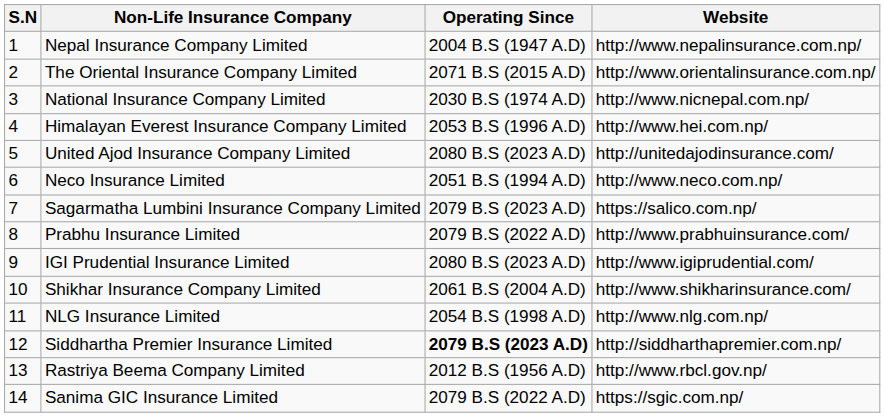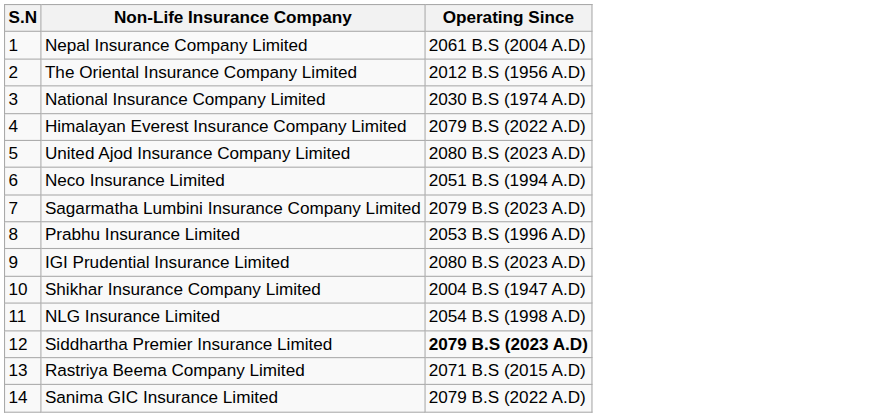- column: Website | http://www.nepalinsurance.com.np/ | http://www.orientalinsurance.com.np/ | http://www.nicnepal.com.np/ | http://www.hei.com.np/ | http://unitedajodinsurance.com/ | http://www.neco.com.np/ | https://salico.com.np/ | http://www.prabhuinsurance.com/ | http://www.igiprudential.com/ | http://www.shikharinsurance.com/ | http://www.nlg.com.np/ | http://siddharthapremier.com.np/ | http://www.rbcl.gov.np/ | https://sgic.com.np/
Nepal Insurance Company Limited | Operating Since: 2004 B.S (1947 A.D) -> 2061 B.S (2004 A.D)
The Oriental Insurance Company Limited | Operating Since: 2071 B.S (2015 A.D) -> 2012 B.S (1956 A.D)
Himalayan Everest Insurance Company Limited | Operating Since: 2053 B.S (1996 A.D) -> 2079 B.S (2022 A.D)
Prabhu Insurance Limited | Operating Since: 2079 B.S (2022 A.D) -> 2053 B.S (1996 A.D)
Shikhar Insurance Company Limited | Operating Since: 2061 B.S (2004 A.D) -> 2004 B.S (1947 A.D)
Rastriya Beema Company Limited | Operating Since: 2012 B.S (1956 A.D) -> 2071 B.S (2015 A.D)
